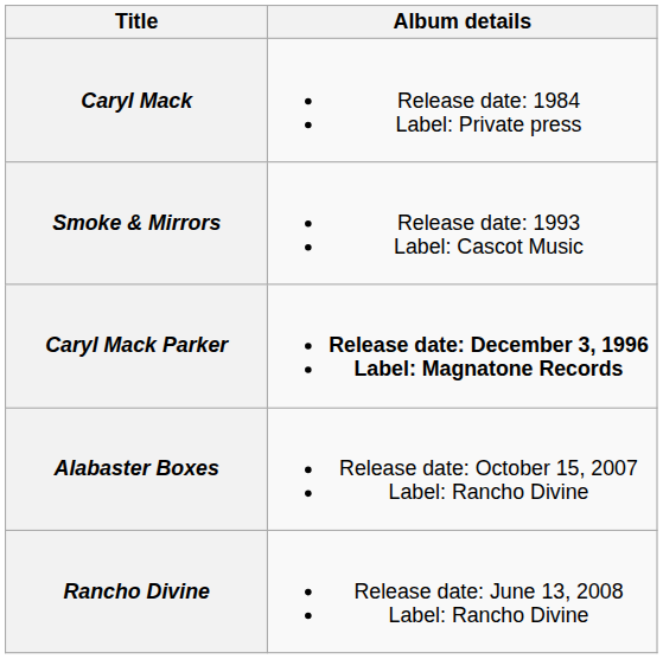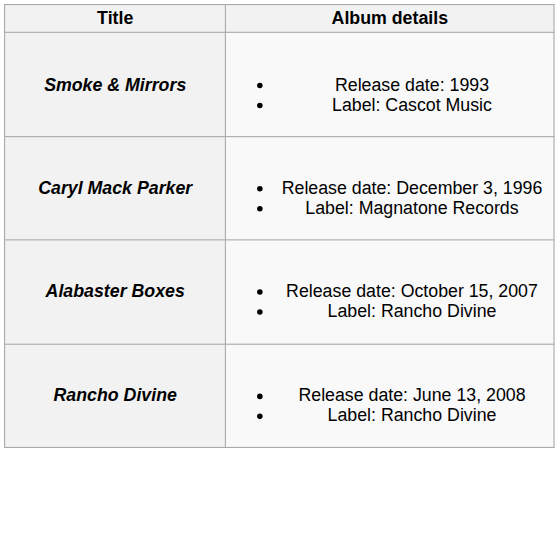- row: Caryl Mack | Release date: 1984 Label: Private press
Caryl Mack Parker | Album details: bold -> normal
